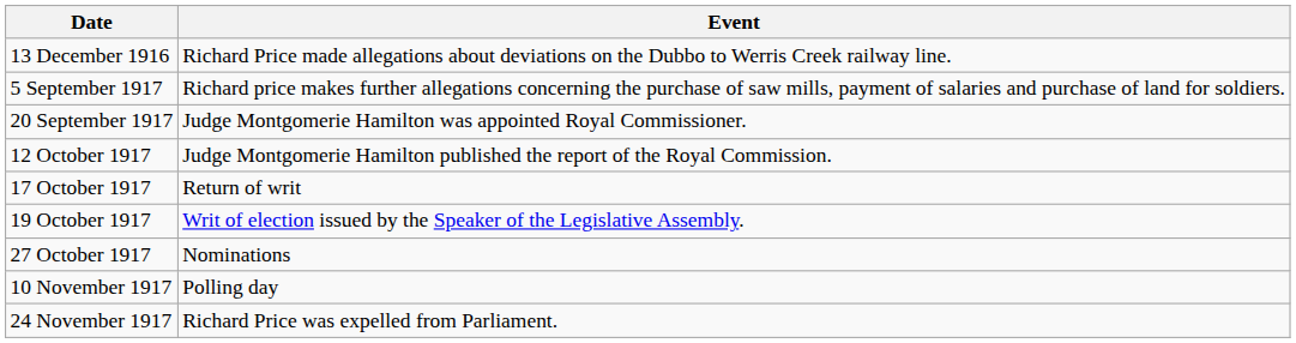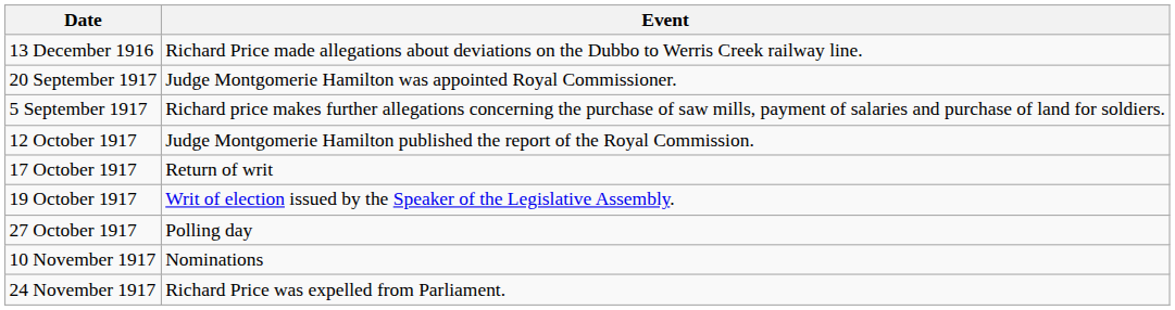rows swapped: 5 September 1917 <-> 20 September 1917
27 October 1917 | Event: Nominations -> Polling day
10 November 1917 | Event: Polling day -> Nominations
